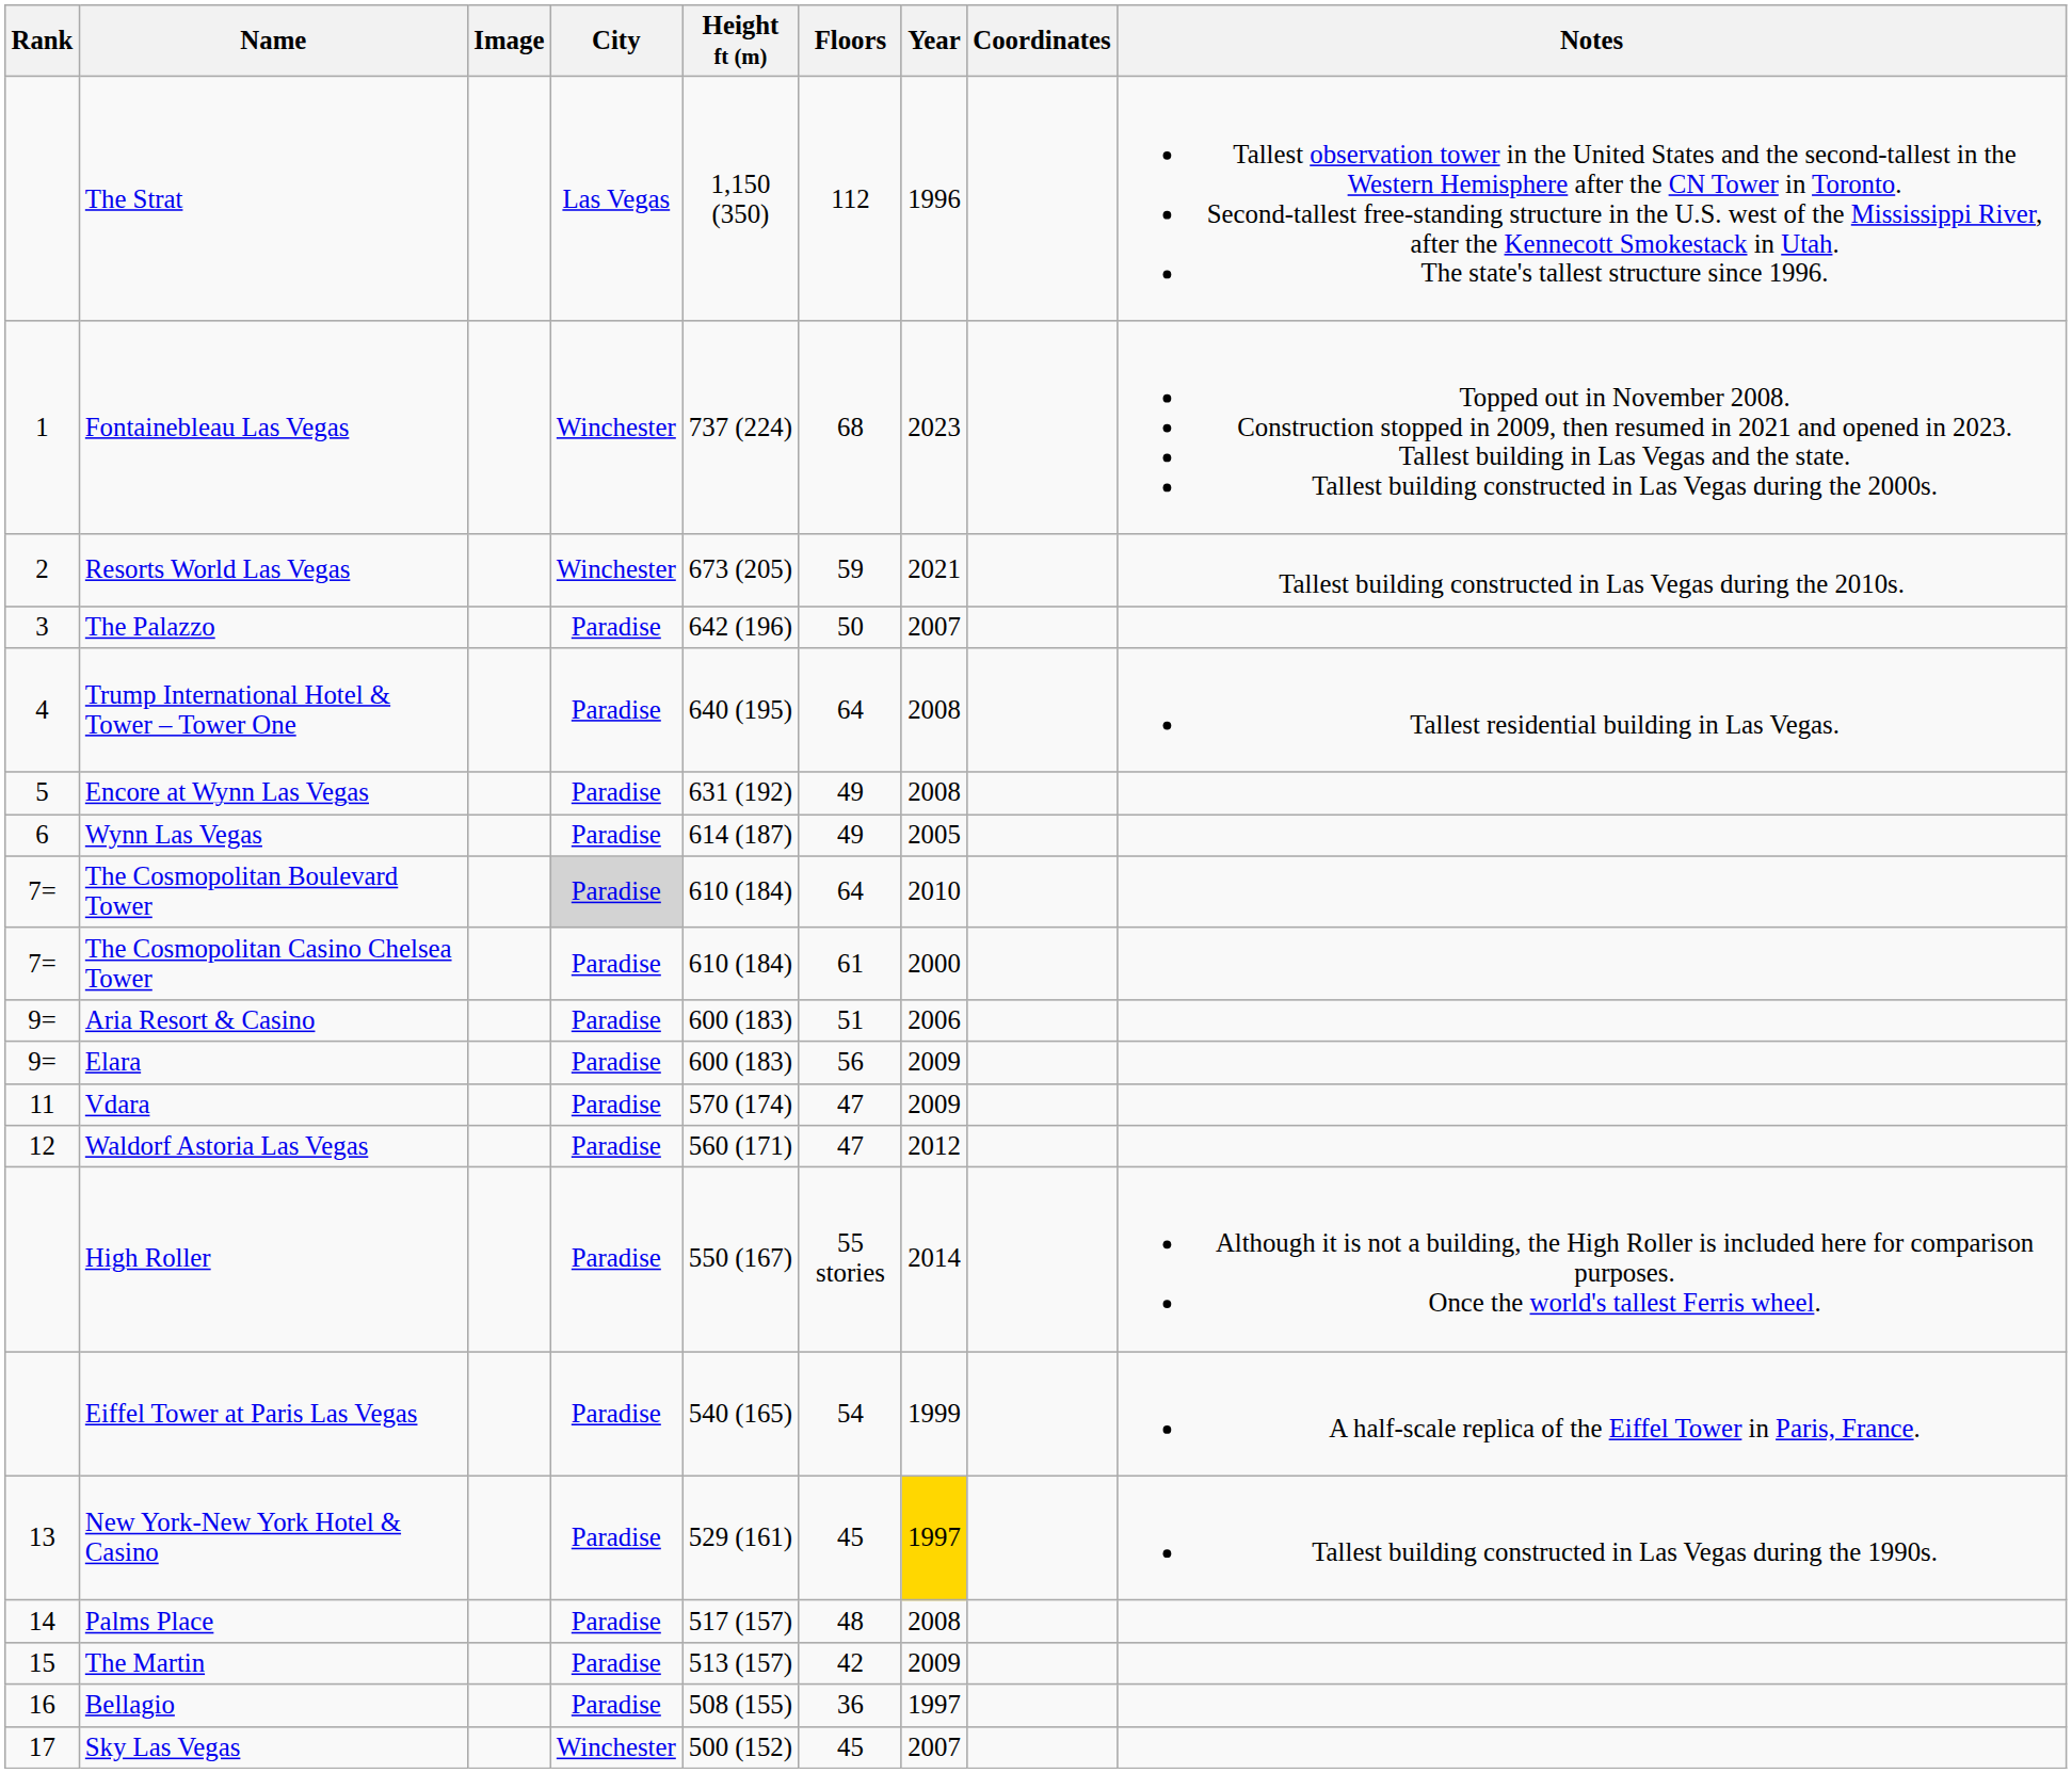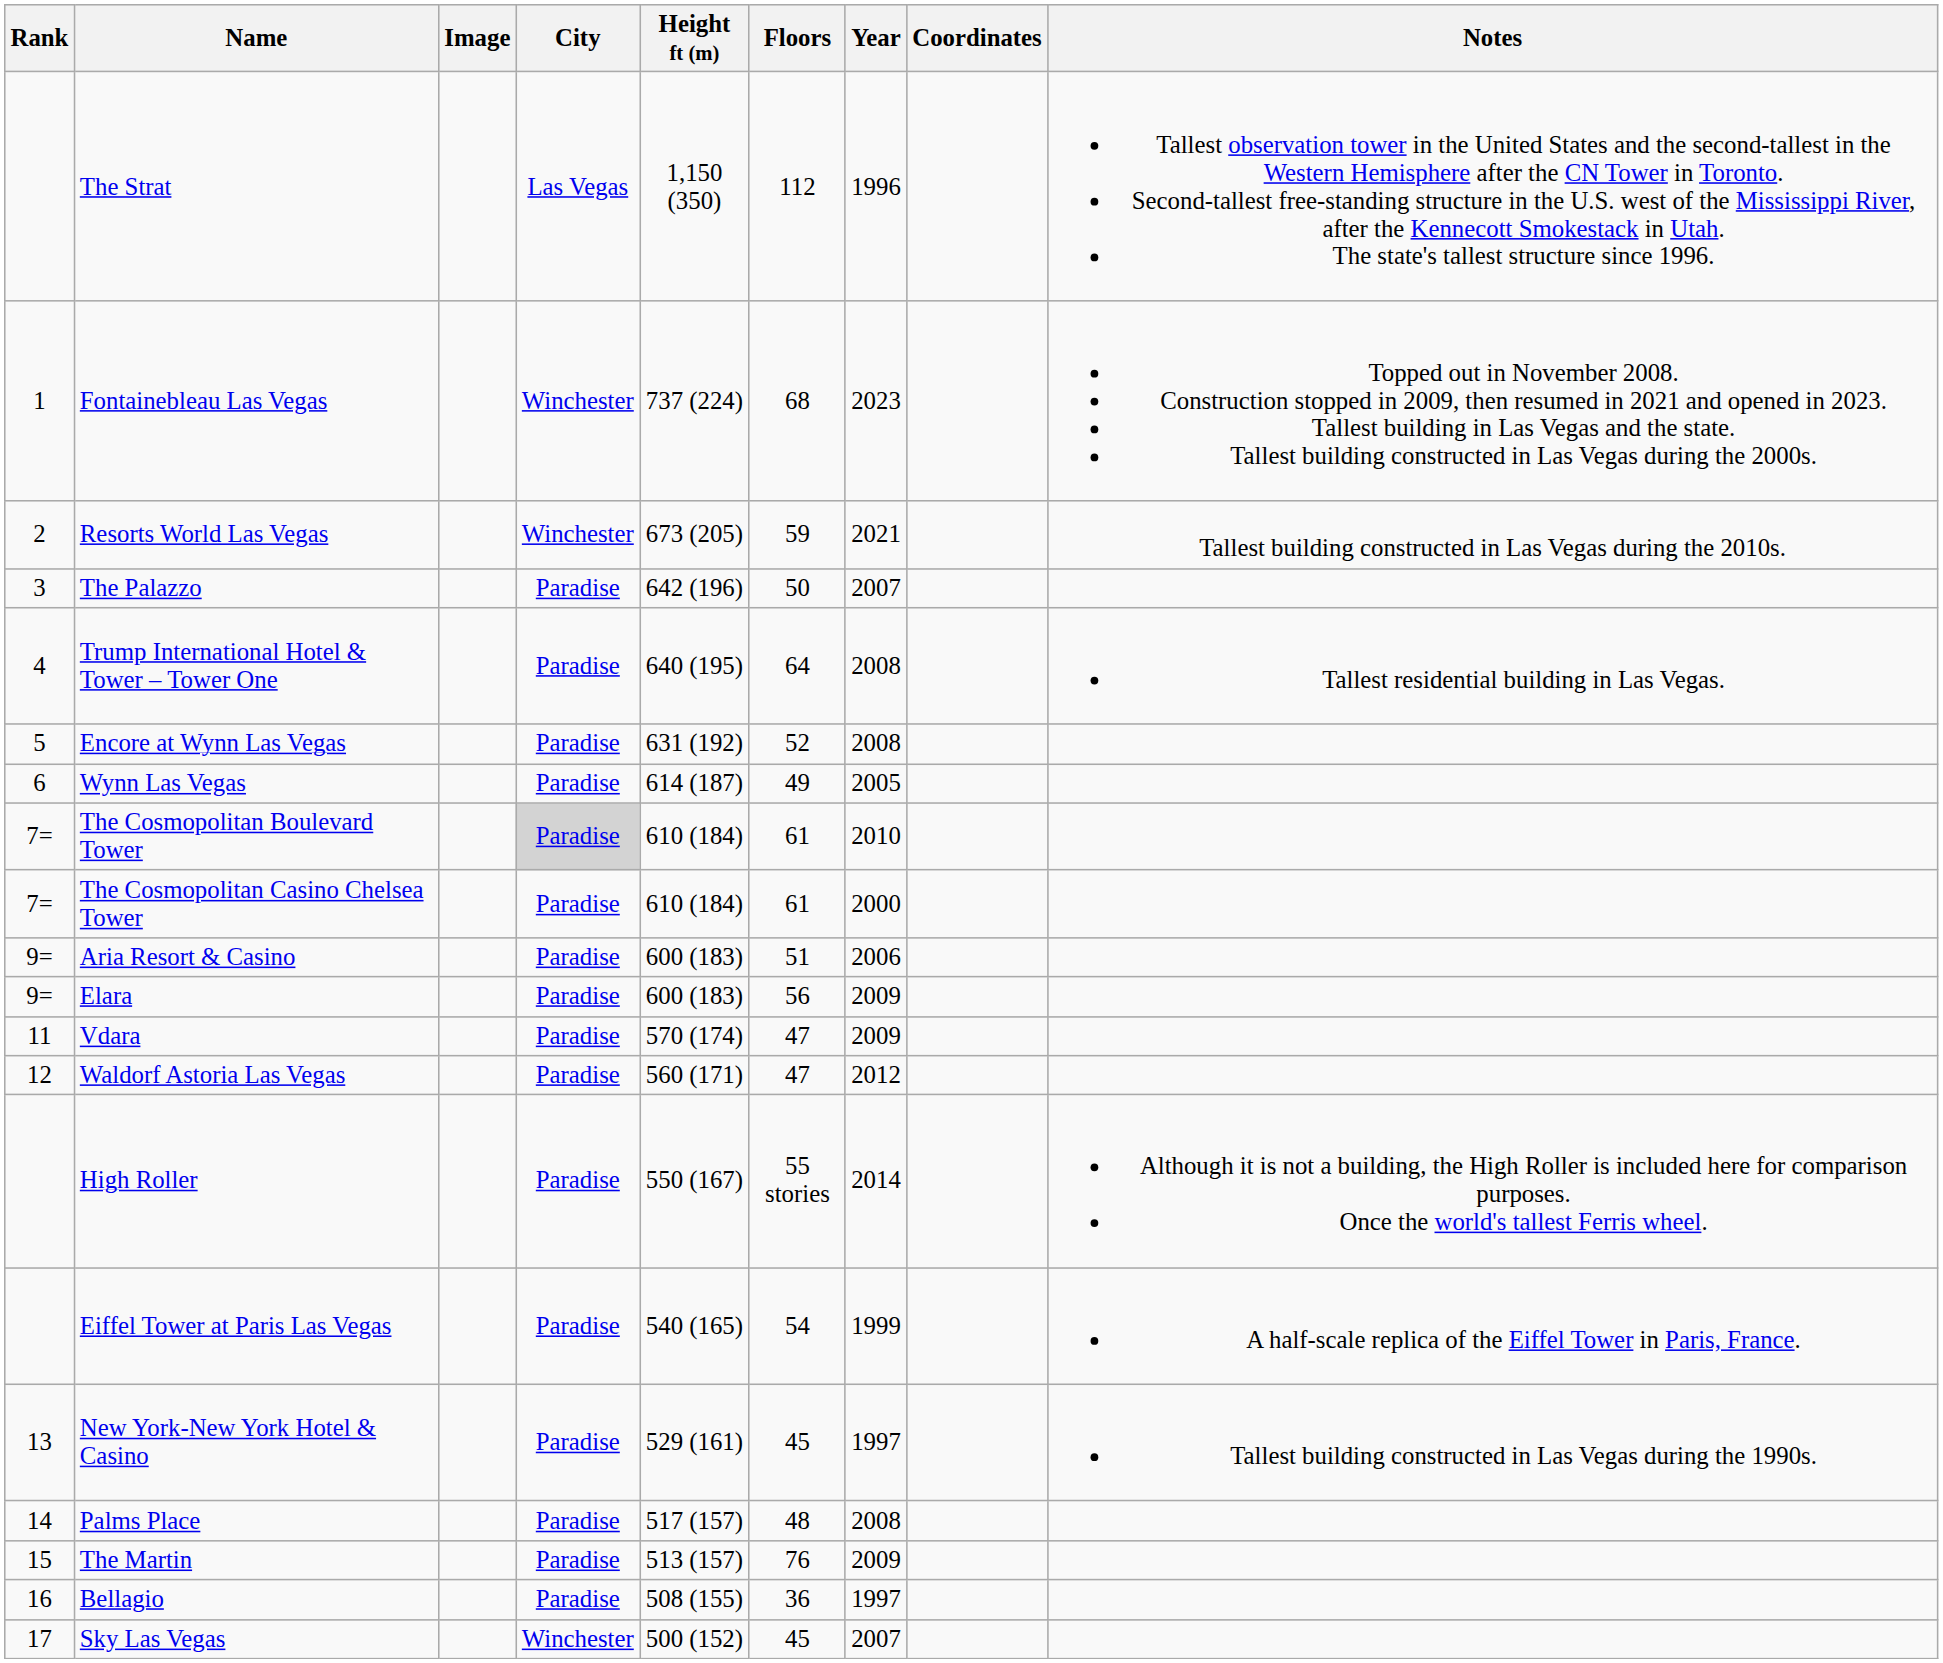Encore at Wynn Las Vegas | Floors: 49 -> 52
The Cosmopolitan Boulevard Tower | Floors: 64 -> 61
New York-New York Hotel & Casino | Year: gold background -> no background
The Martin | Floors: 42 -> 76
